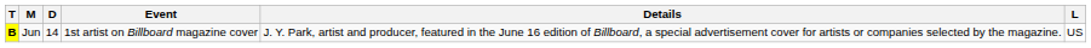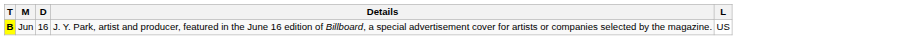- column: Event | 1st artist on Billboard magazine cover
Jun | D: 14 -> 16
